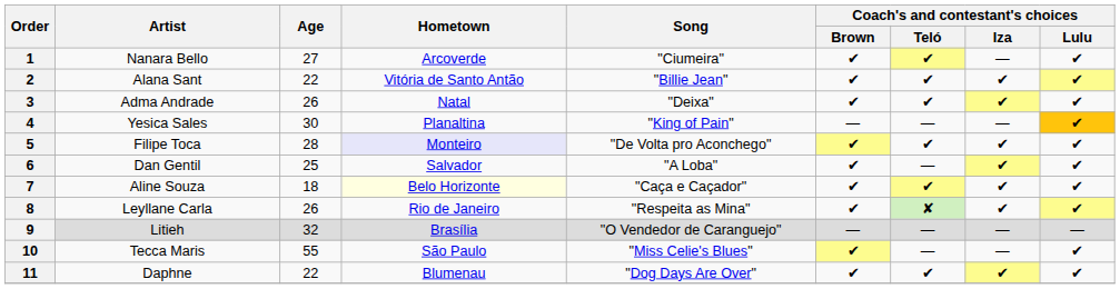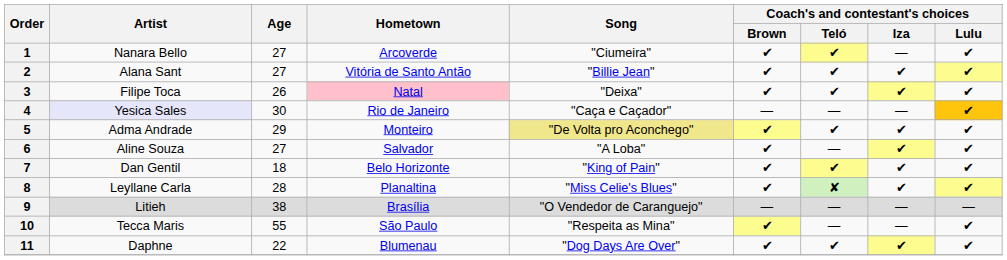2 | Age: 22 -> 27
3 | Artist: Adma Andrade -> Filipe Toca
3 | Hometown: no background -> pink background
4 | Artist: no background -> lavender background
4 | Hometown: Planaltina -> Rio de Janeiro
4 | Song: "King of Pain" -> "Caça e Caçador"
5 | Artist: Filipe Toca -> Adma Andrade
5 | Age: 28 -> 29
5 | Hometown: lavender background -> no background
5 | Song: no background -> khaki background
6 | Artist: Dan Gentil -> Aline Souza
6 | Age: 25 -> 27
7 | Artist: Aline Souza -> Dan Gentil
7 | Hometown: lightyellow background -> no background
7 | Song: "Caça e Caçador" -> "King of Pain"
8 | Age: 26 -> 28
8 | Hometown: Rio de Janeiro -> Planaltina
8 | Song: "Respeita as Mina" -> "Miss Celie's Blues"
9 | Age: 32 -> 38
10 | Song: "Miss Celie's Blues" -> "Respeita as Mina"
